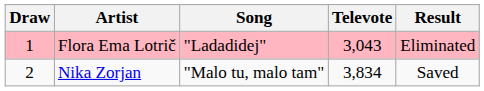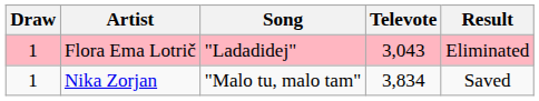Nika Zorjan | Draw: 2 -> 1
